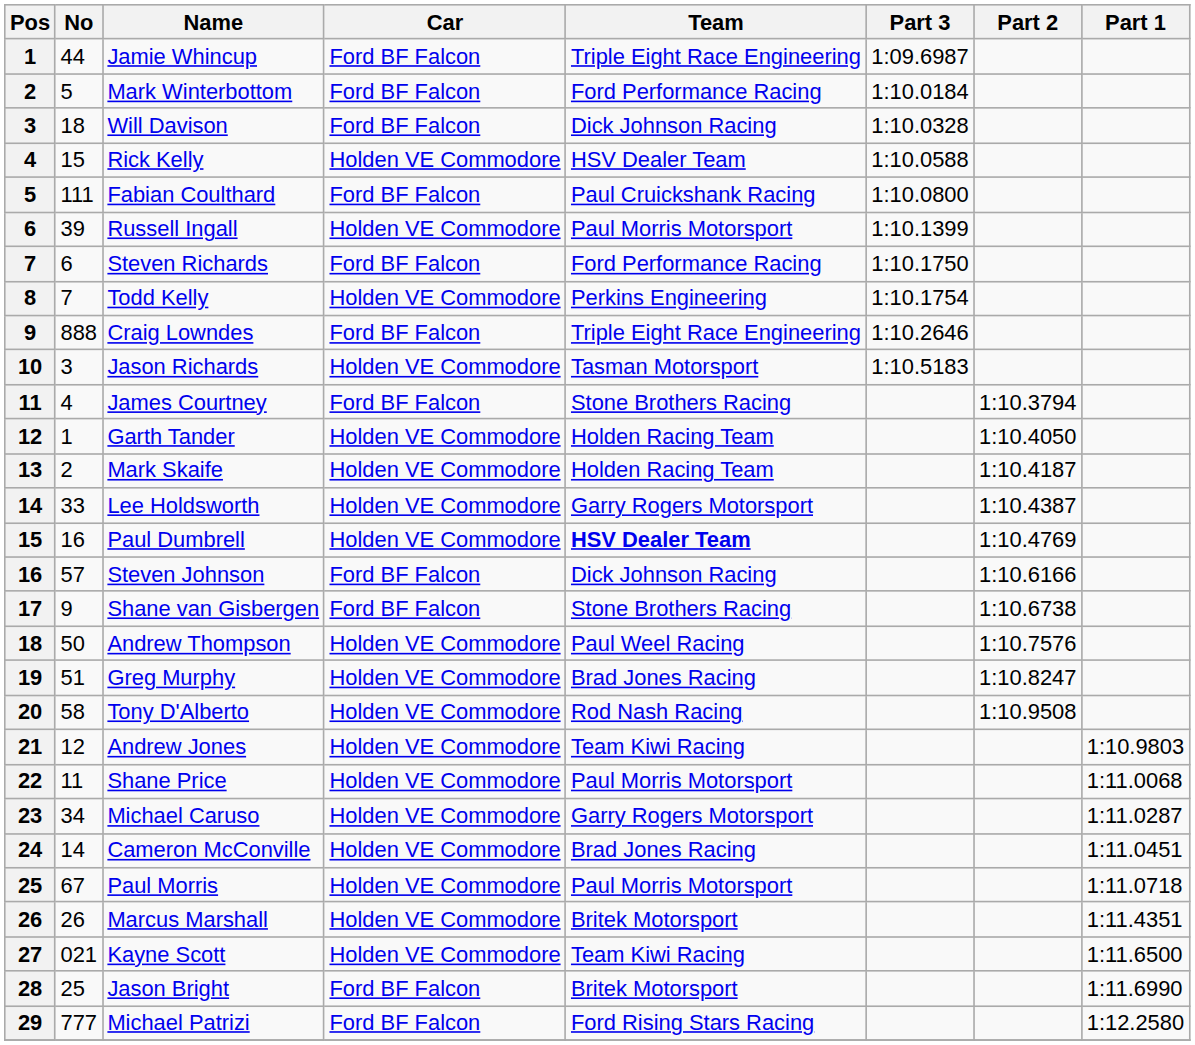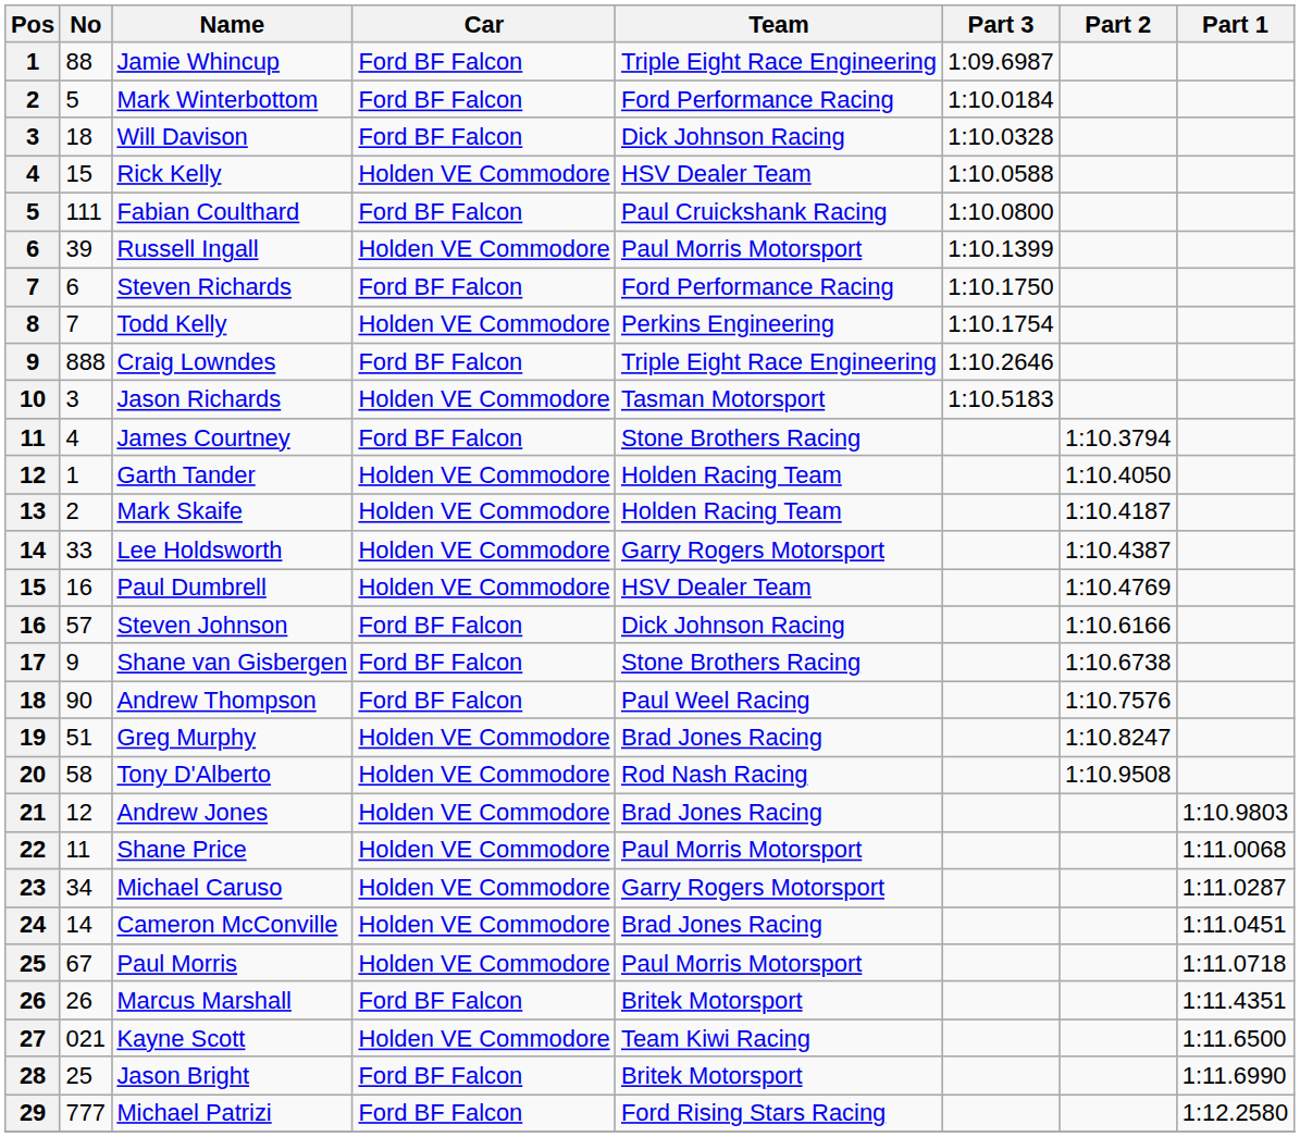Jamie Whincup | No: 44 -> 88
Paul Dumbrell | Team: bold -> normal
Andrew Thompson | No: 50 -> 90
Andrew Thompson | Car: Holden VE Commodore -> Ford BF Falcon
Andrew Jones | Team: Team Kiwi Racing -> Brad Jones Racing
Marcus Marshall | Car: Holden VE Commodore -> Ford BF Falcon
